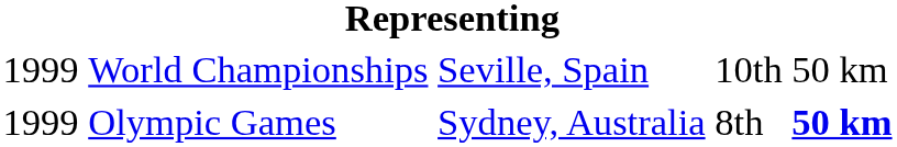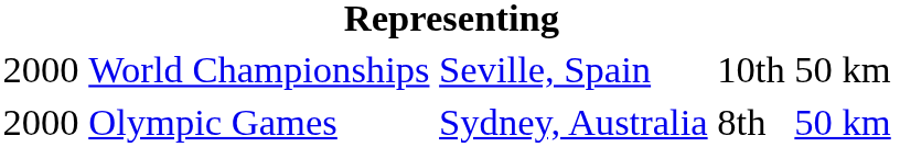World Championships | column 1: 1999 -> 2000
Olympic Games | column 1: 1999 -> 2000
Olympic Games | column 5: bold -> normal
